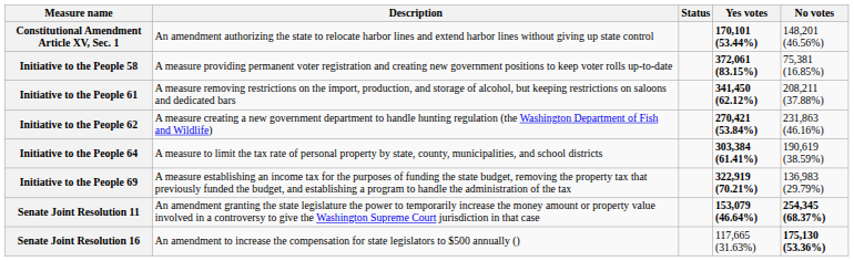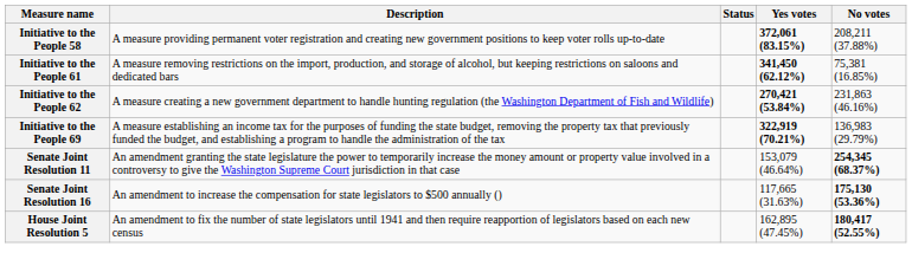- row: Constitutional Amendment Article XV, Sec. 1 | An amendment authorizing the state to relocate harbor lines and extend harbor lines without giving up state control | 170,101 (53.44%) | 148,201 (46.56%)
Initiative to the People 58 | No votes: 75,381 (16.85%) -> 208,211 (37.88%)
Initiative to the People 61 | No votes: 208,211 (37.88%) -> 75,381 (16.85%)
- row: Initiative to the People 64 | A measure to limit the tax rate of personal property by state, county, municipalities, and school districts | 303,384 (61.41%) | 190,619 (38.59%)
Senate Joint Resolution 11 | Yes votes: bold -> normal
+ row: House Joint Resolution 5 | An amendment to fix the number of state legislators until 1941 and then require reapportion of legislators based on each new census | 162,895 (47.45%) | 180,417 (52.55%)
